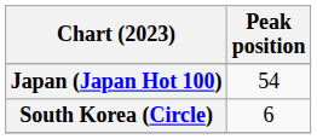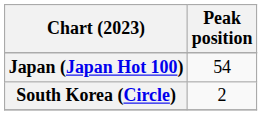South Korea (Circle) | Peak position: 6 -> 2
